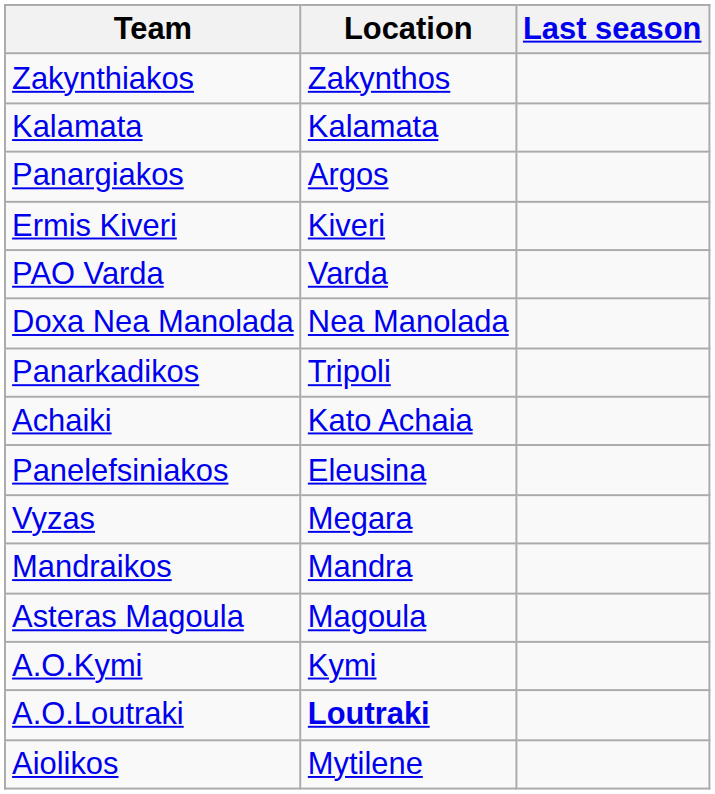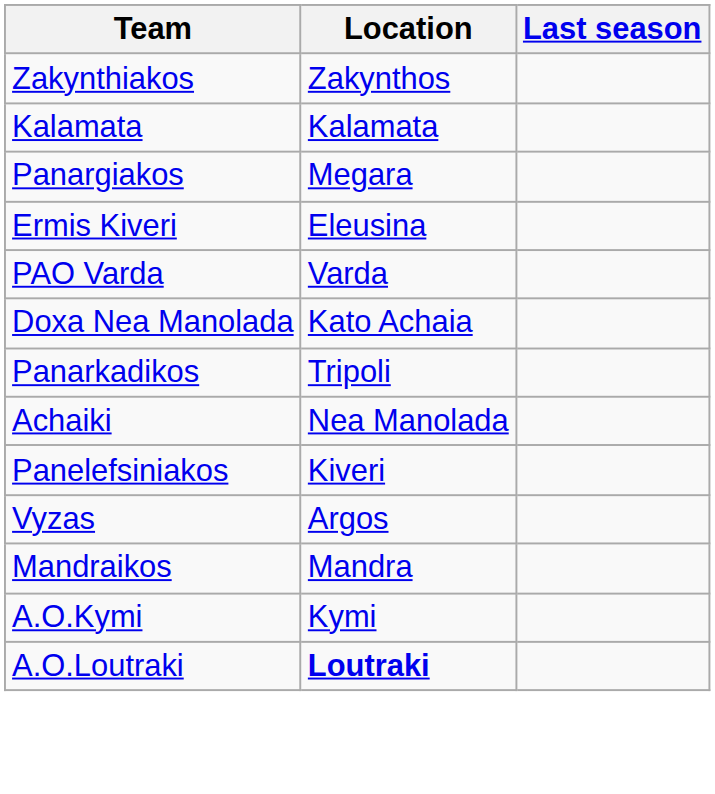Panargiakos | Location: Argos -> Megara
Ermis Kiveri | Location: Kiveri -> Eleusina
Doxa Nea Manolada | Location: Nea Manolada -> Kato Achaia
Achaiki | Location: Kato Achaia -> Nea Manolada
Panelefsiniakos | Location: Eleusina -> Kiveri
Vyzas | Location: Megara -> Argos
- row: Asteras Magoula | Magoula
- row: Aiolikos | Mytilene
